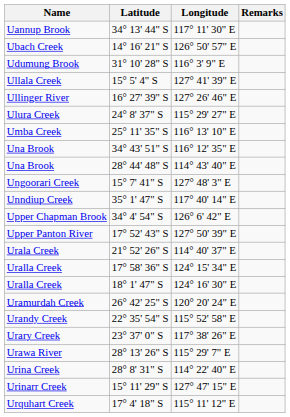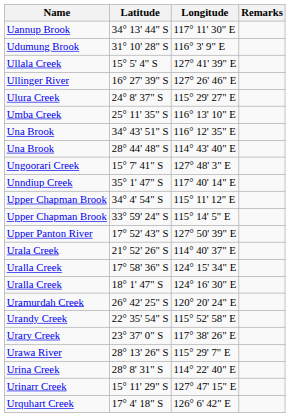- row: Ubach Creek | 14° 16' 21" S | 126° 50' 57" E
34° 4' 54" S | Longitude: 126° 6' 42" E -> 115° 11' 12" E
+ row: Upper Chapman Brook | 33° 59' 24" S | 115° 14' 5" E
17° 4' 18" S | Longitude: 115° 11' 12" E -> 126° 6' 42" E
